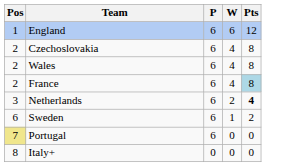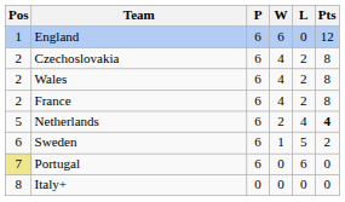+ column: L | 0 | 2 | 2 | 2 | 4 | 5 | 6 | 0
France | Pts: lightblue background -> no background
Netherlands | Pos: 3 -> 5
